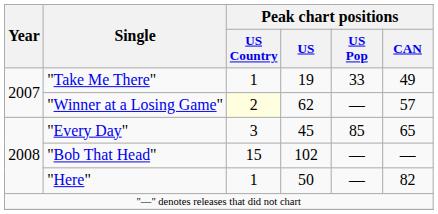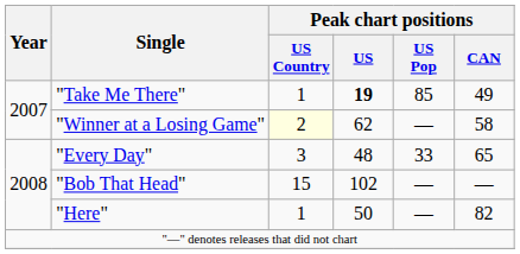"Take Me There" | Peak chart positions / US: normal -> bold
"Take Me There" | Peak chart positions / US Pop: 33 -> 85
"Winner at a Losing Game" | Peak chart positions / CAN: 57 -> 58
"Every Day" | Peak chart positions / US: 45 -> 48
"Every Day" | Peak chart positions / US Pop: 85 -> 33
